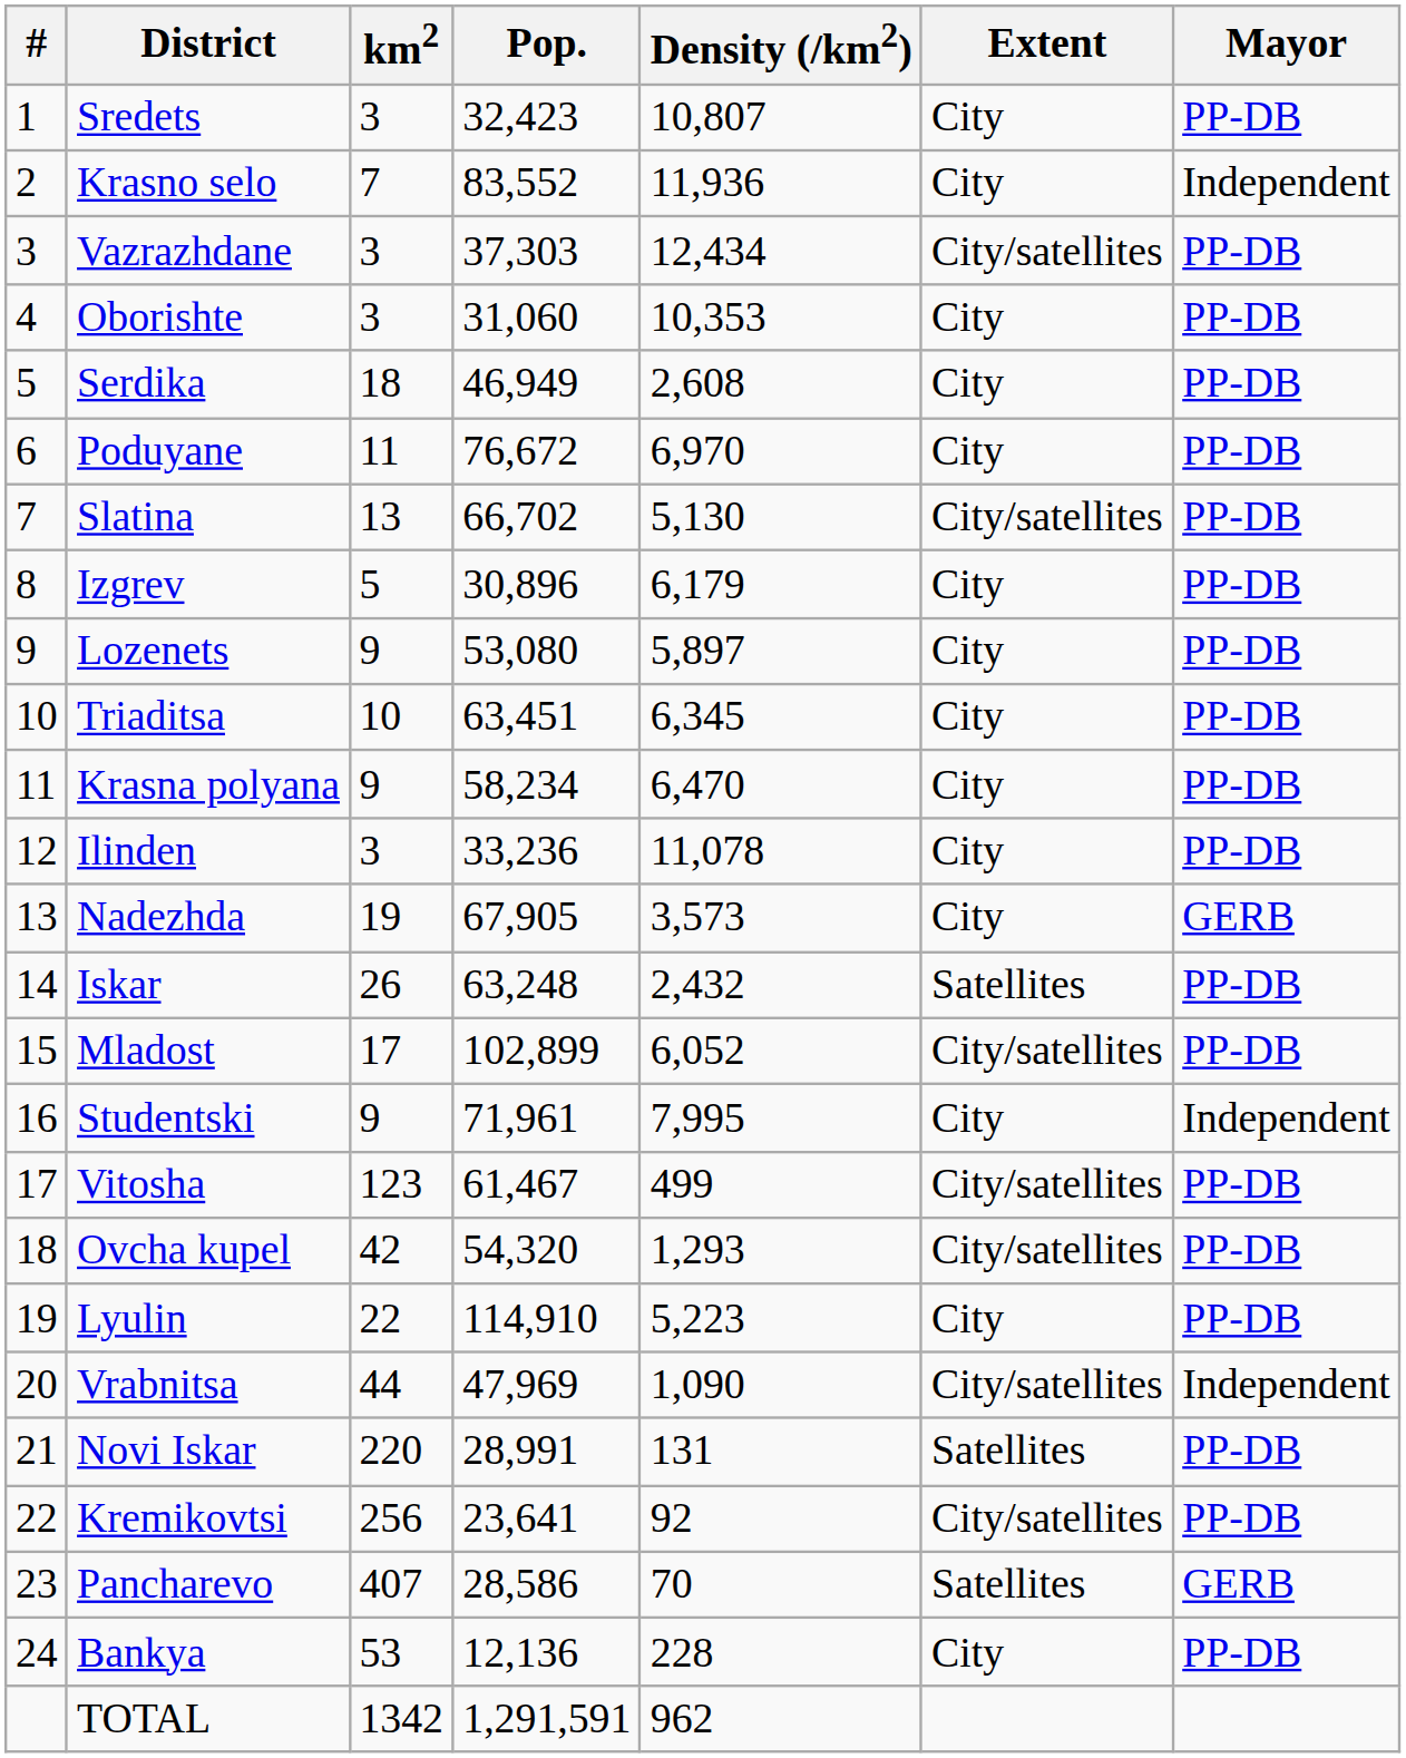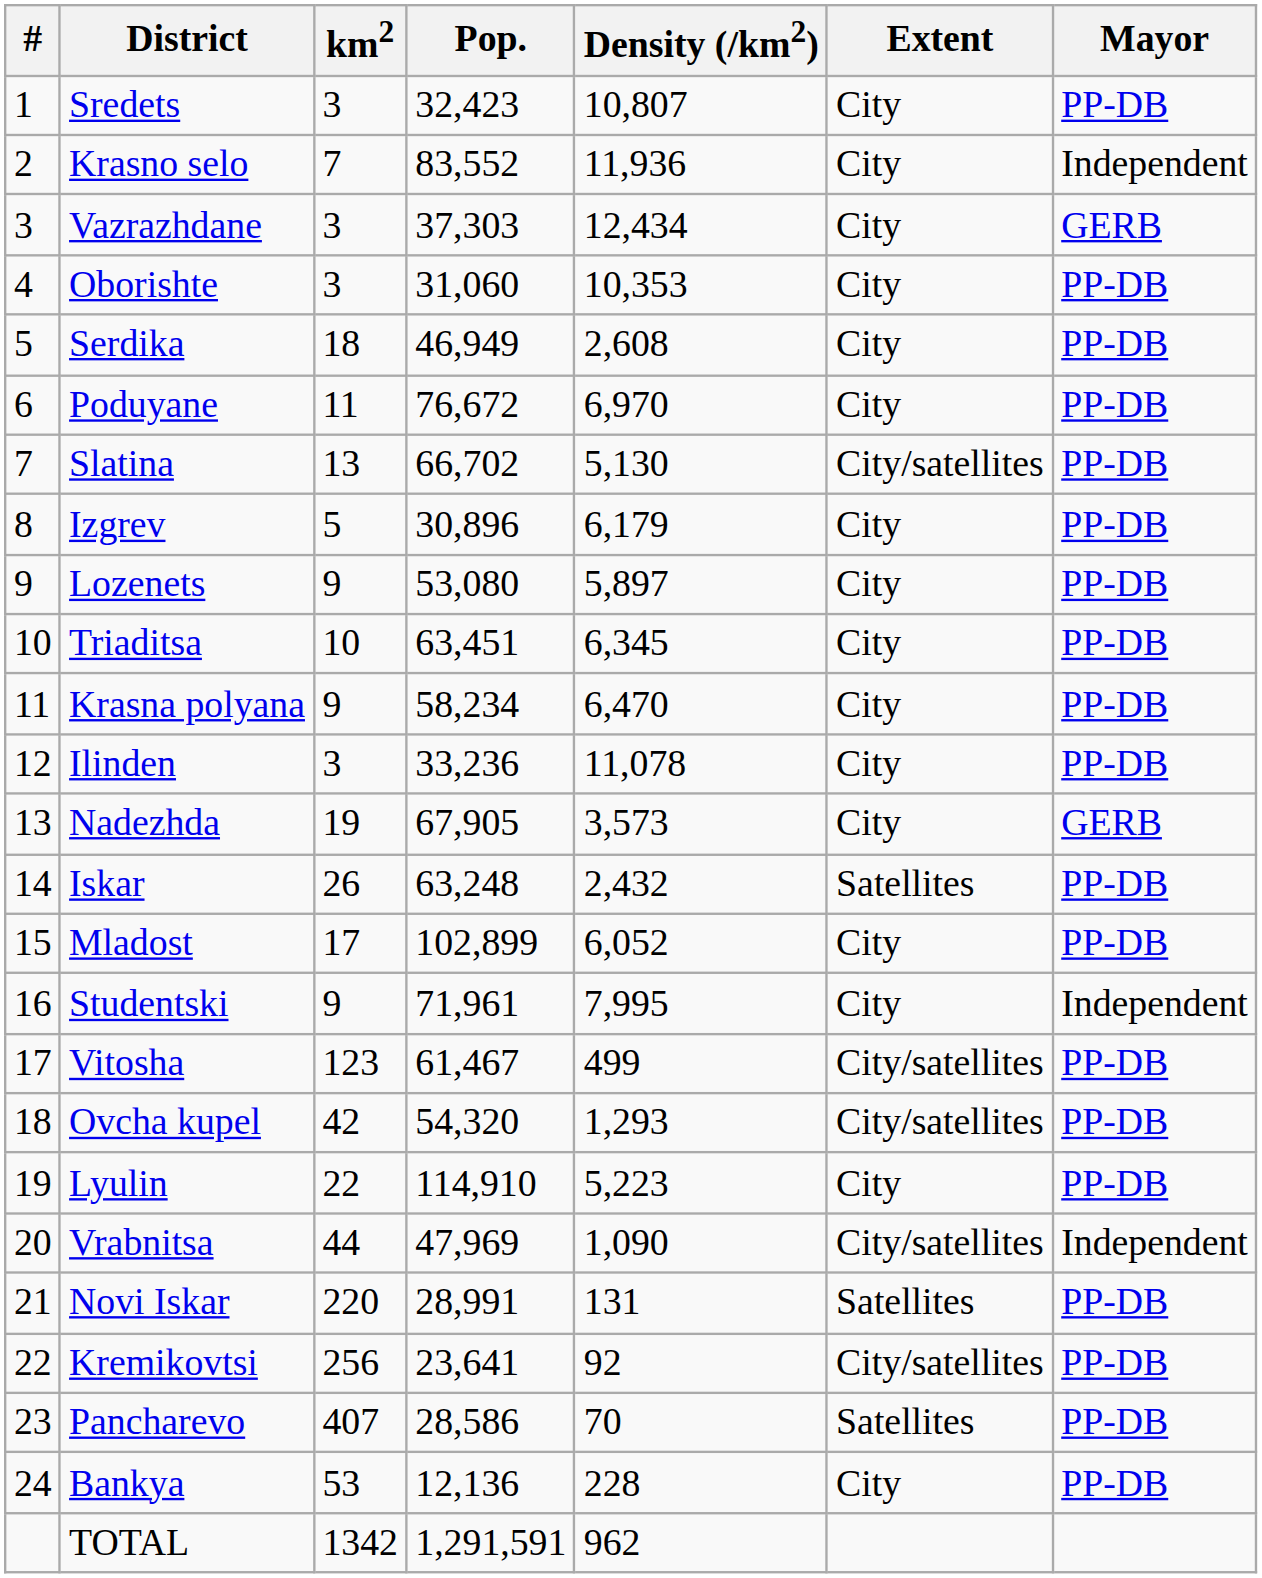Vazrazhdane | Extent: City/satellites -> City
Vazrazhdane | Mayor: PP-DB -> GERB
Mladost | Extent: City/satellites -> City
Pancharevo | Mayor: GERB -> PP-DB
